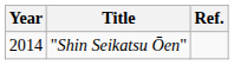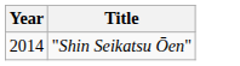- column: Ref.
